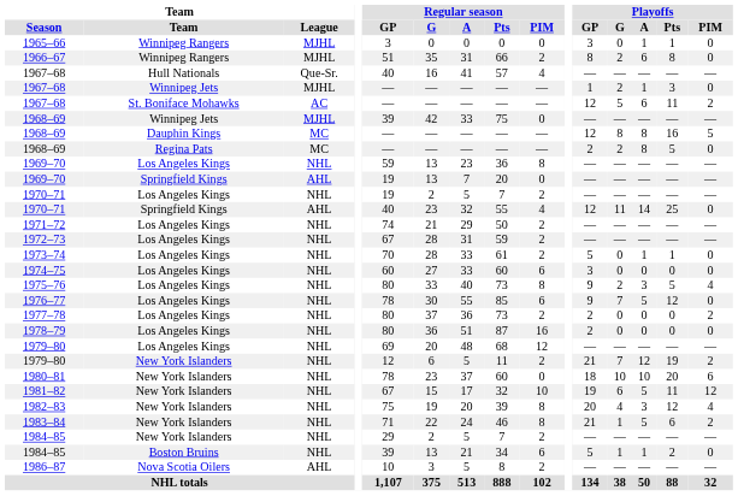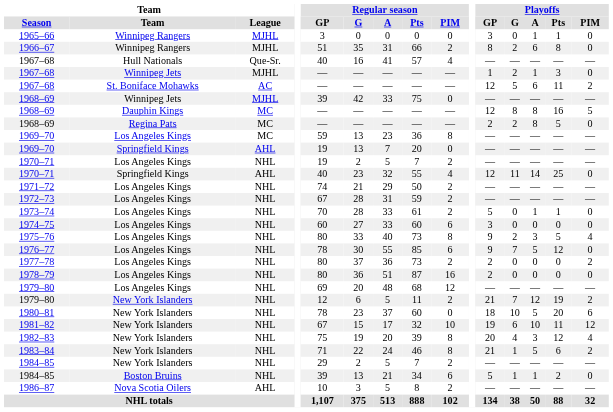1969–70 / Los Angeles Kings | Team / League: NHL -> MC
1980–81 | Playoffs / A: 10 -> 5
1981–82 | Playoffs / A: 5 -> 10
